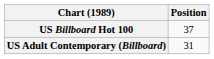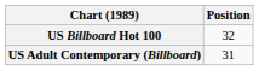US Billboard Hot 100 | Position: 37 -> 32
